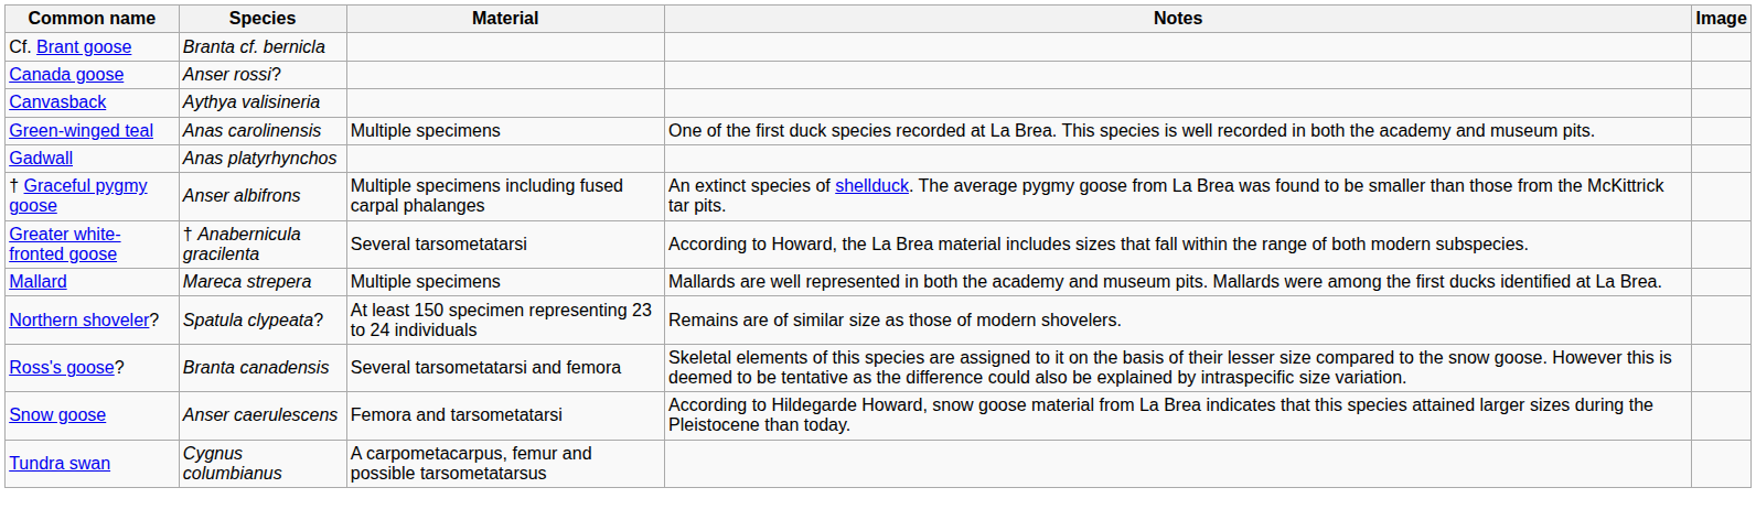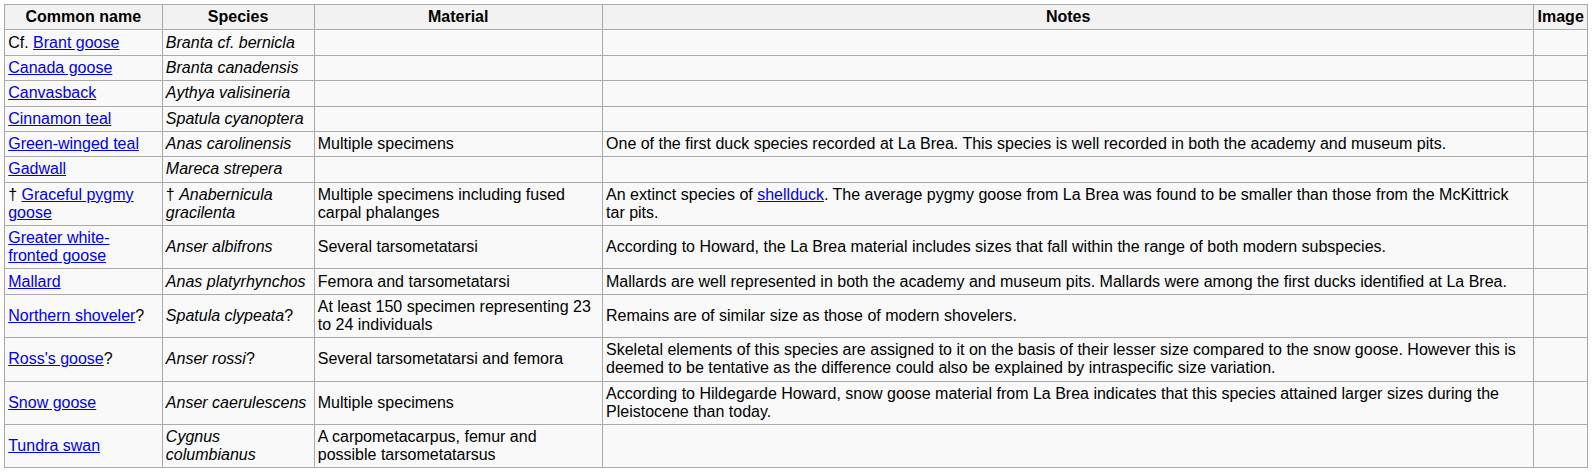Canada goose | Species: Anser rossi? -> Branta canadensis
+ row: Cinnamon teal | Spatula cyanoptera
Gadwall | Species: Anas platyrhynchos -> Mareca strepera
† Graceful pygmy goose | Species: Anser albifrons -> † Anabernicula gracilenta
Greater white-fronted goose | Species: † Anabernicula gracilenta -> Anser albifrons
Mallard | Species: Mareca strepera -> Anas platyrhynchos
Mallard | Material: Multiple specimens -> Femora and tarsometatarsi
Ross's goose? | Species: Branta canadensis -> Anser rossi?
Snow goose | Material: Femora and tarsometatarsi -> Multiple specimens
